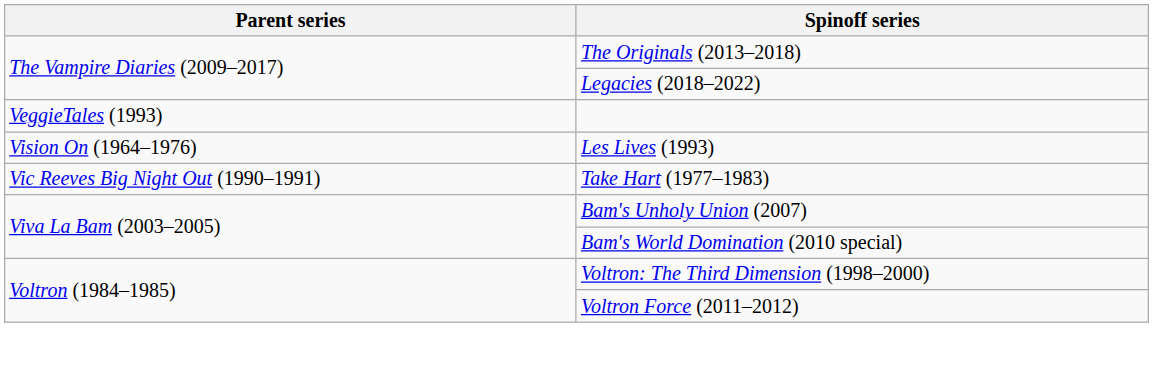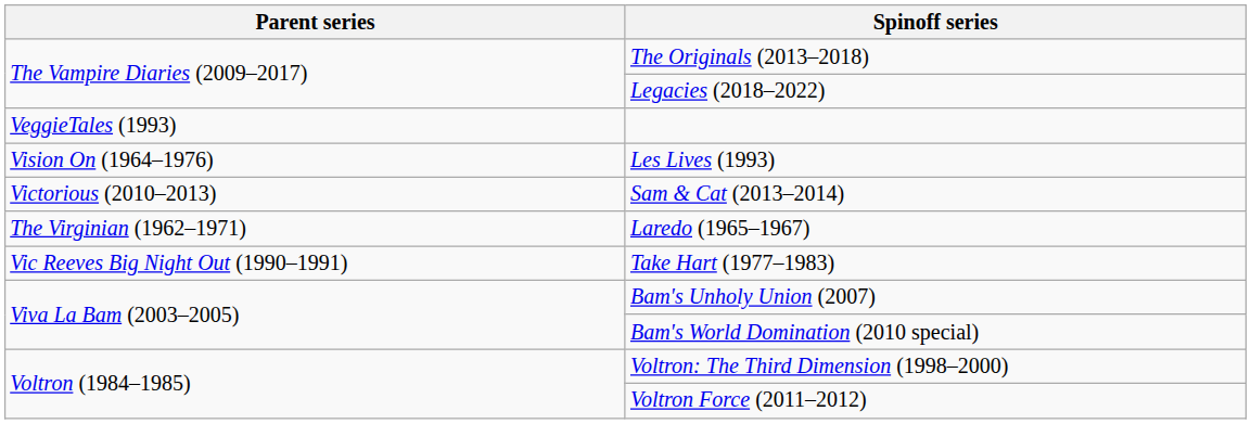+ row: Victorious (2010–2013) | Sam & Cat (2013–2014)
+ row: The Virginian (1962–1971) | Laredo (1965–1967)
